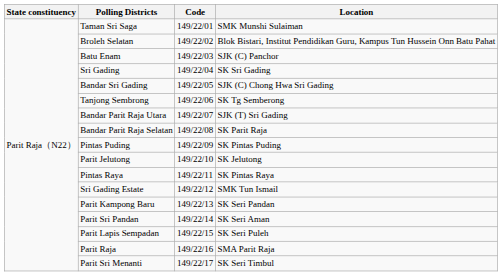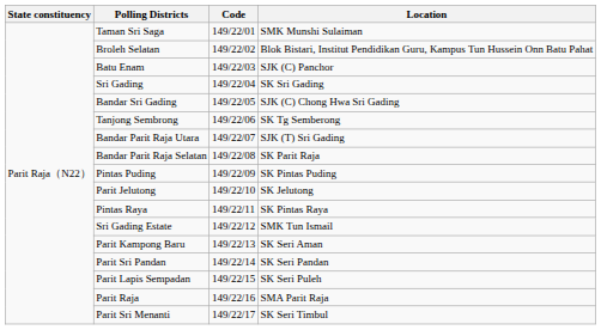Parit Kampong Baru | Location: SK Seri Pandan -> SK Seri Aman
Parit Sri Pandan | Location: SK Seri Aman -> SK Seri Pandan
